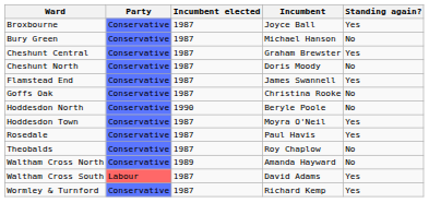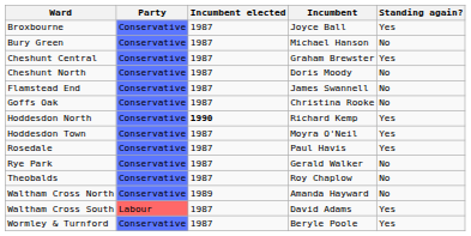Flamstead End | Standing again?: Yes -> No
Hoddesdon North | Incumbent elected: normal -> bold
Hoddesdon North | Incumbent: Beryle Poole -> Richard Kemp
Hoddesdon North | Standing again?: No -> Yes
+ row: Rye Park | Conservative | 1987 | Gerald Walker | No
Wormley & Turnford | Incumbent: Richard Kemp -> Beryle Poole
